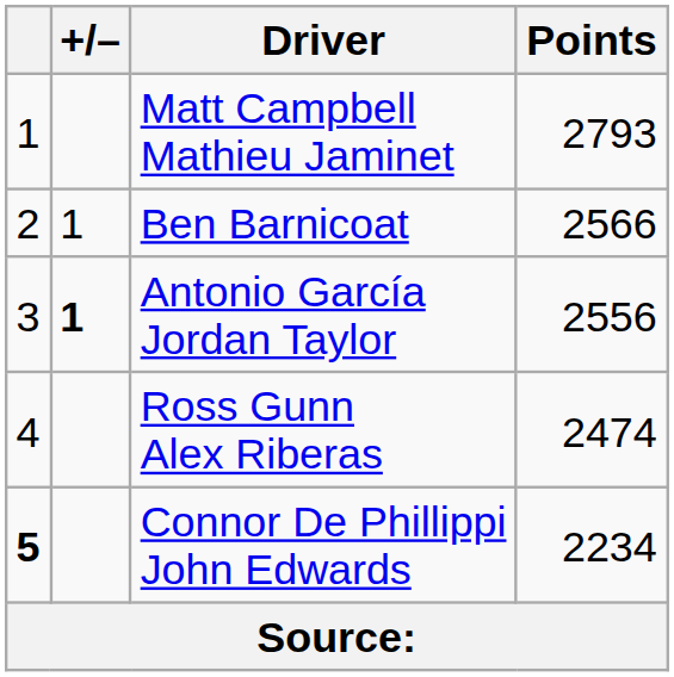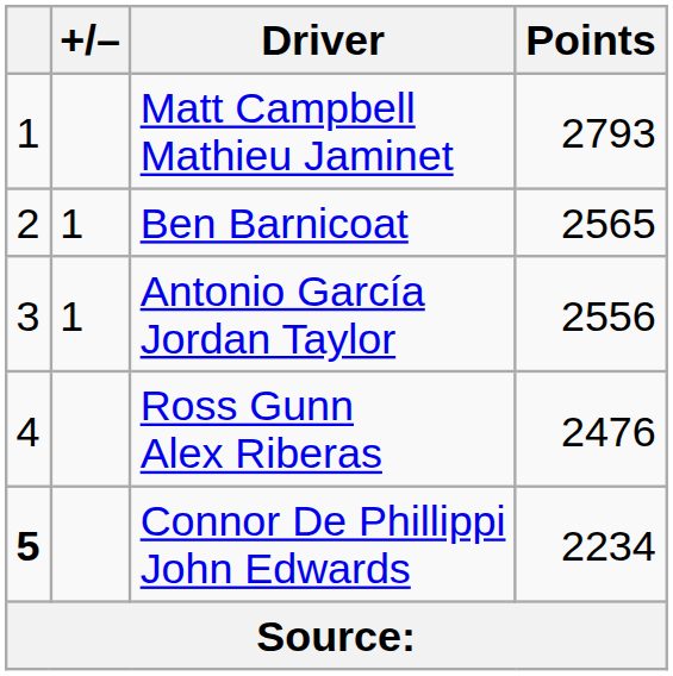Ben Barnicoat | Points: 2566 -> 2565
Antonio García Jordan Taylor | +/–: bold -> normal
Ross Gunn Alex Riberas | Points: 2474 -> 2476
